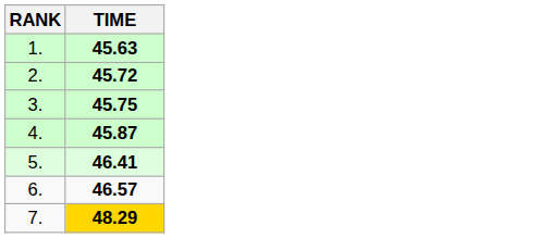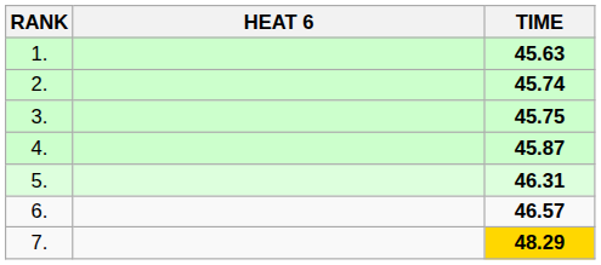+ column: HEAT 6
2. | TIME: 45.72 -> 45.74
5. | TIME: 46.41 -> 46.31
